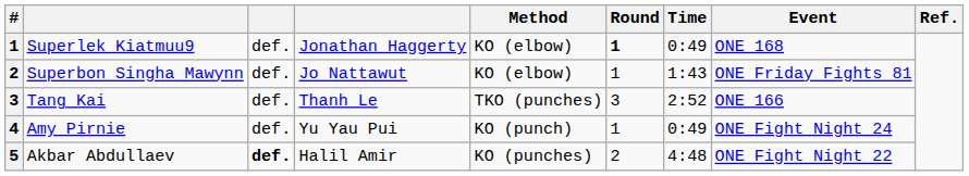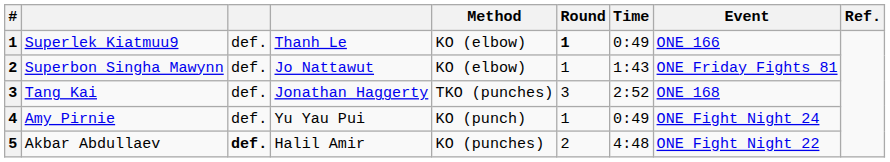Superlek Kiatmuu9 | column 4: Jonathan Haggerty -> Thanh Le
Superlek Kiatmuu9 | Event: ONE 168 -> ONE 166
Tang Kai | column 4: Thanh Le -> Jonathan Haggerty
Tang Kai | Event: ONE 166 -> ONE 168
